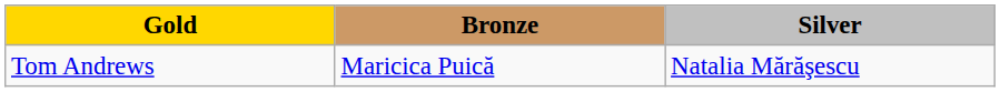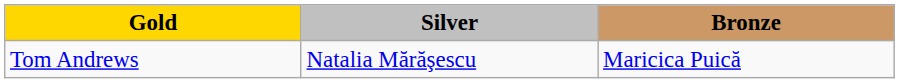columns swapped: Silver <-> Bronze
